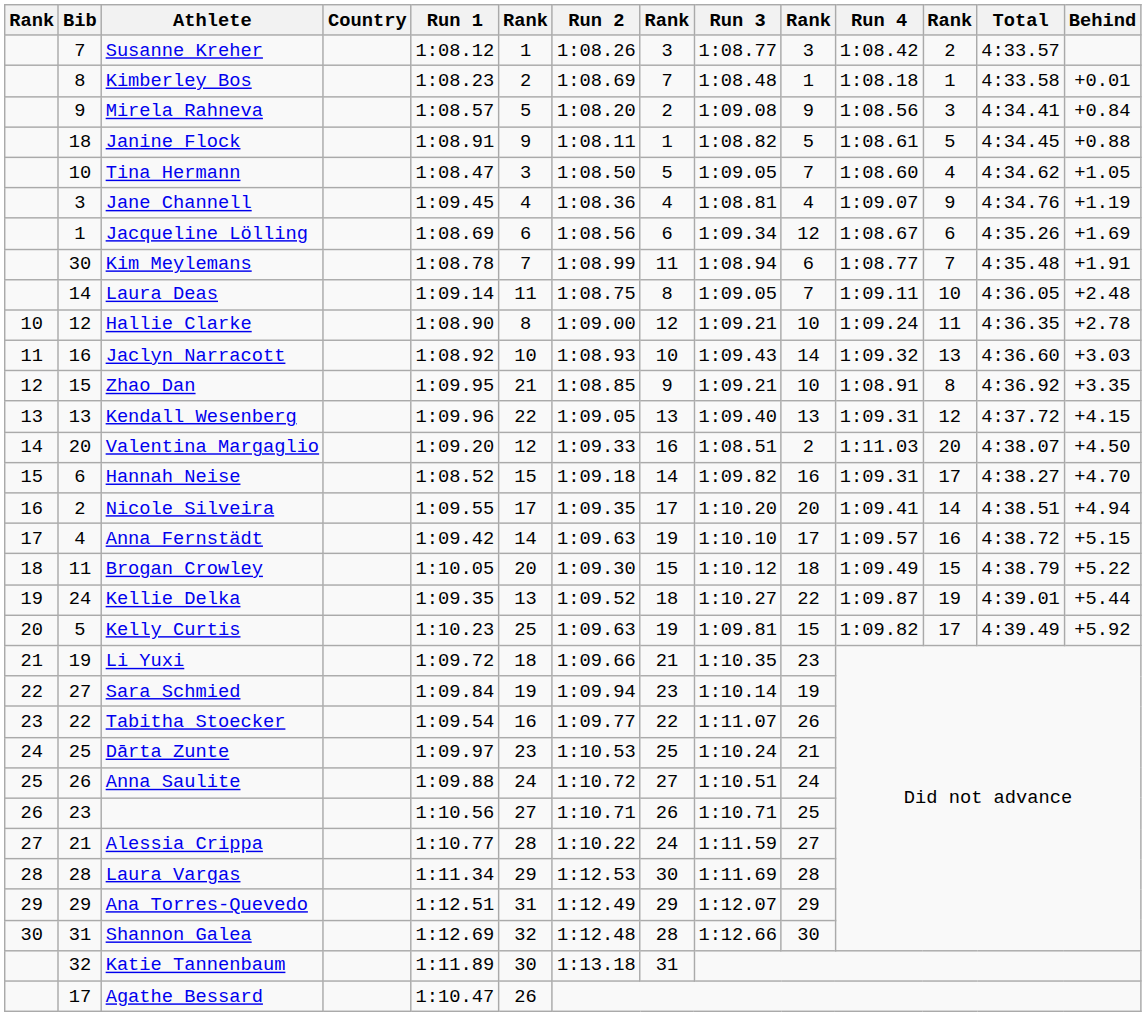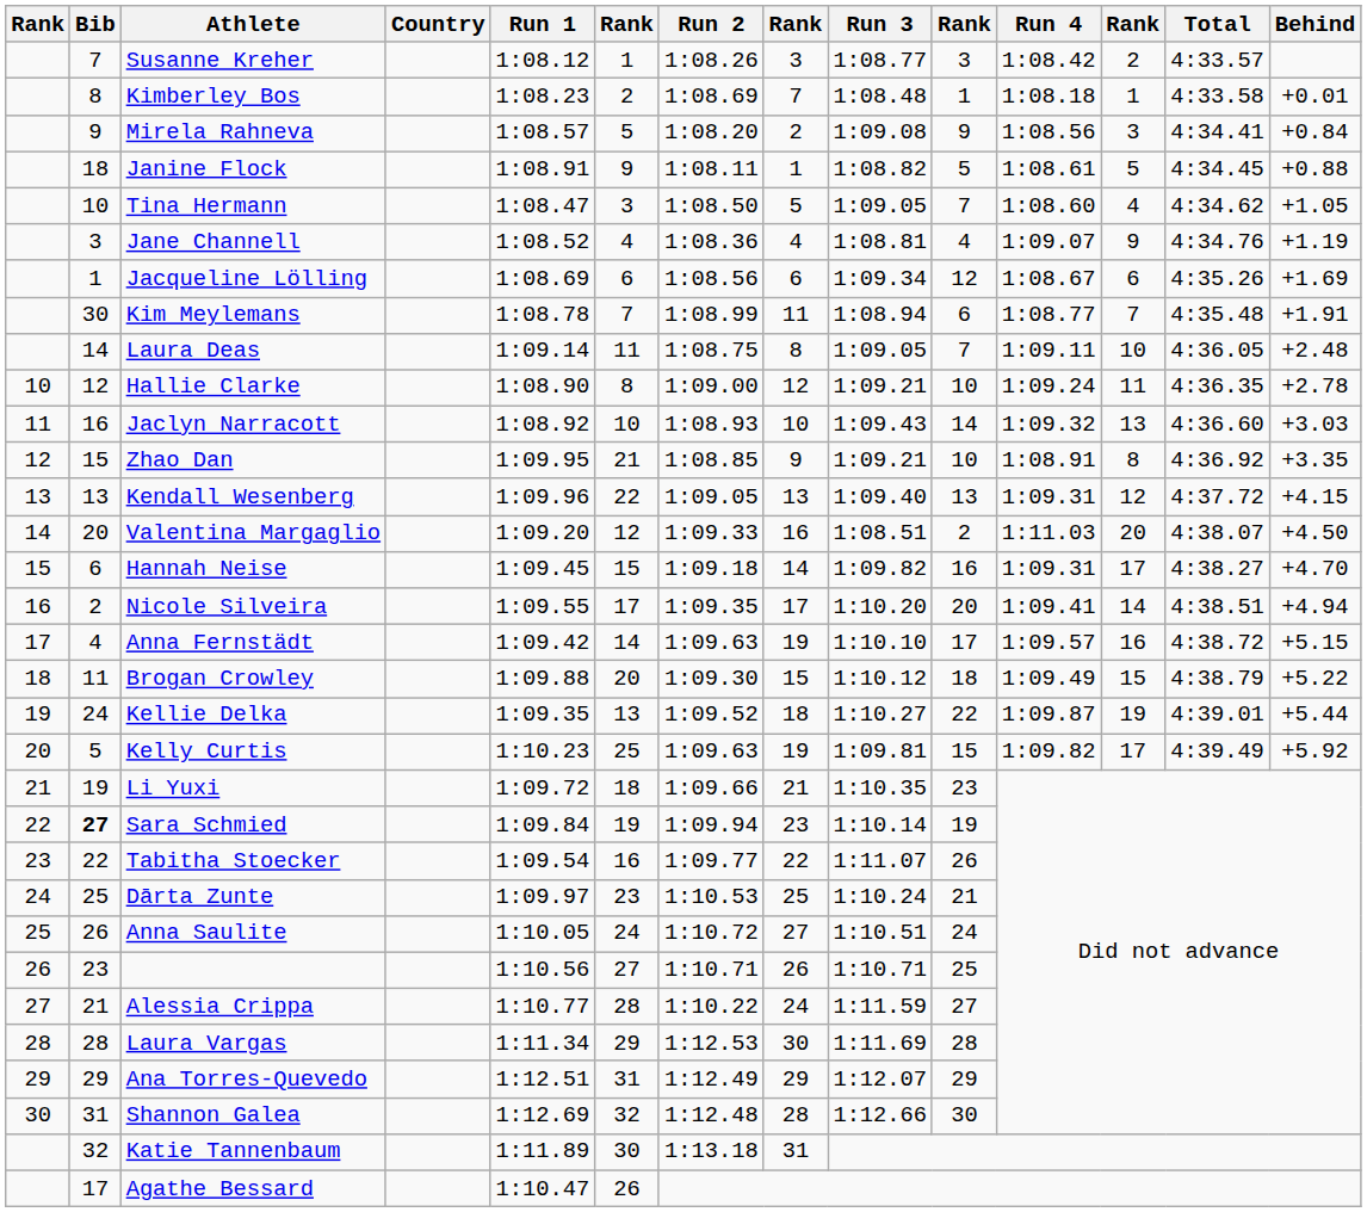Jane Channell | Run 1: 1:09.45 -> 1:08.52
Hannah Neise | Run 1: 1:08.52 -> 1:09.45
Brogan Crowley | Run 1: 1:10.05 -> 1:09.88
Sara Schmied | Bib: normal -> bold
Anna Saulite | Run 1: 1:09.88 -> 1:10.05
